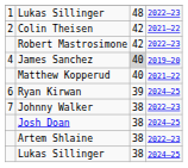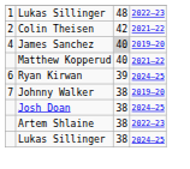- row: Robert Mastrosimone | 42 | 2022–23
Johnny Walker | column 4: 2022–23 -> 2019–20
